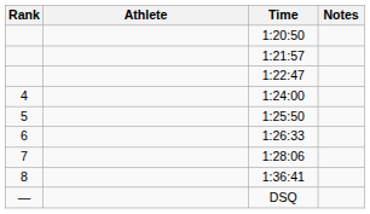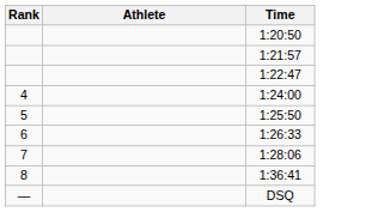- column: Notes
